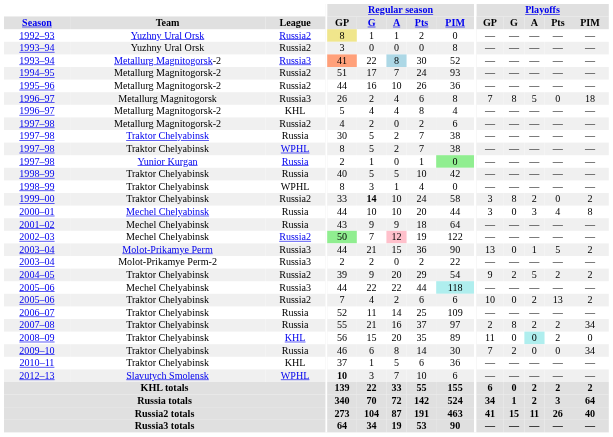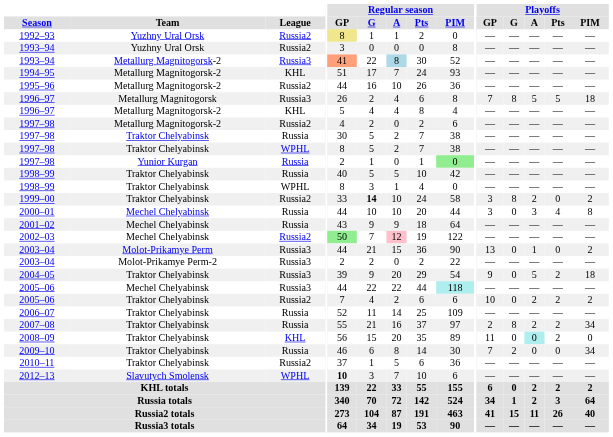1994–95 | League: Russia2 -> KHL
1996–97 / Metallurg Magnitogorsk | Playoffs / Pts: 0 -> 5
2003–04 / Molot-Prikamye Perm | Playoffs / Pts: 5 -> 0
2004–05 | League: Russia2 -> Russia3
2004–05 | Playoffs / G: 2 -> 0
2004–05 | Playoffs / PIM: 2 -> 18
2005–06 / Traktor Chelyabinsk | Playoffs / Pts: 13 -> 2
2010–11 | League: KHL -> Russia2
